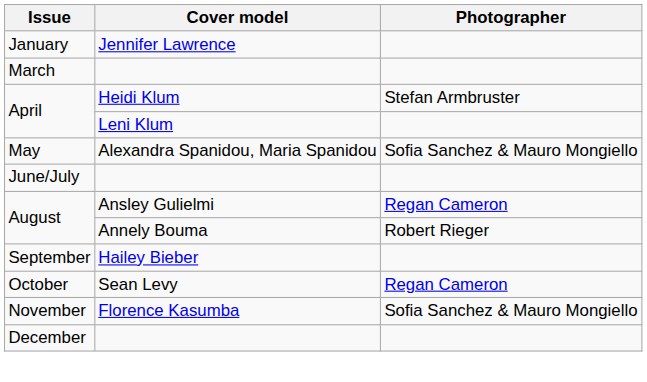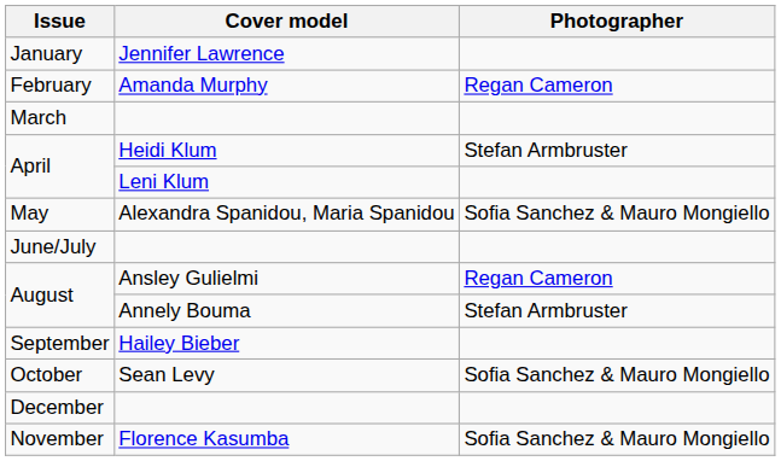+ row: February | Amanda Murphy | Regan Cameron
August / Annely Bouma | Photographer: Robert Rieger -> Stefan Armbruster
October | Photographer: Regan Cameron -> Sofia Sanchez & Mauro Mongiello
rows swapped: November <-> December
